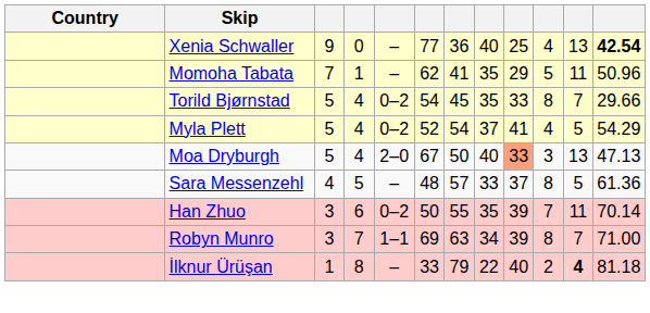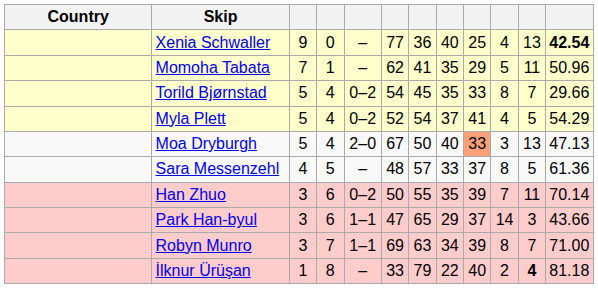+ row: Park Han-byul | 3 | 6 | 1–1 | 47 | 65 | 29 | 37 | 14 | 3 | 43.66
